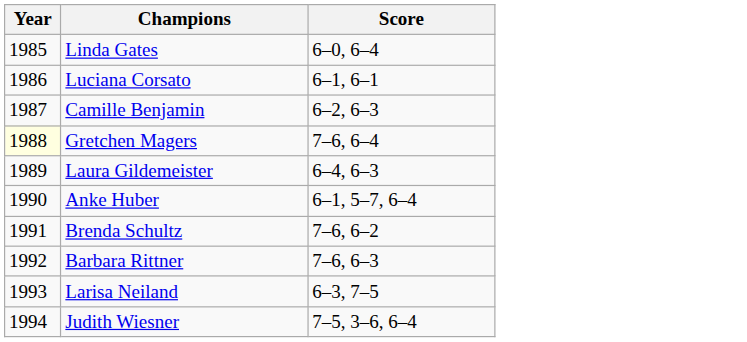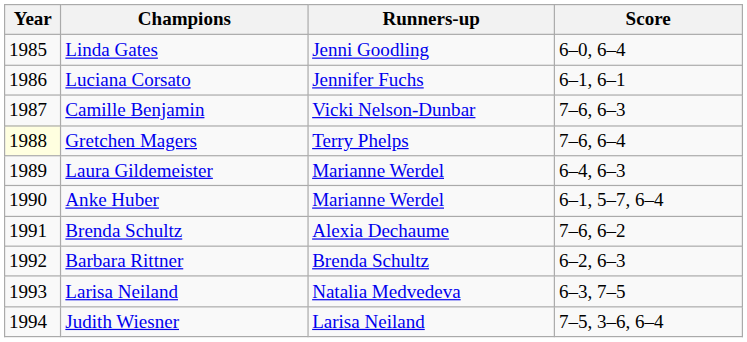+ column: Runners-up | Jenni Goodling | Jennifer Fuchs | Vicki Nelson-Dunbar | Terry Phelps | Marianne Werdel | Marianne Werdel | Alexia Dechaume | Brenda Schultz | Natalia Medvedeva | Larisa Neiland
Camille Benjamin | Score: 6–2, 6–3 -> 7–6, 6–3
Barbara Rittner | Score: 7–6, 6–3 -> 6–2, 6–3
